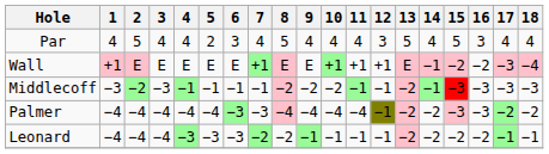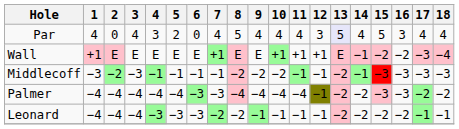Par | 2: 5 -> 0
Par | 4: 4 -> 3
Par | 6: 3 -> 0
Par | 13: no background -> lavender background
